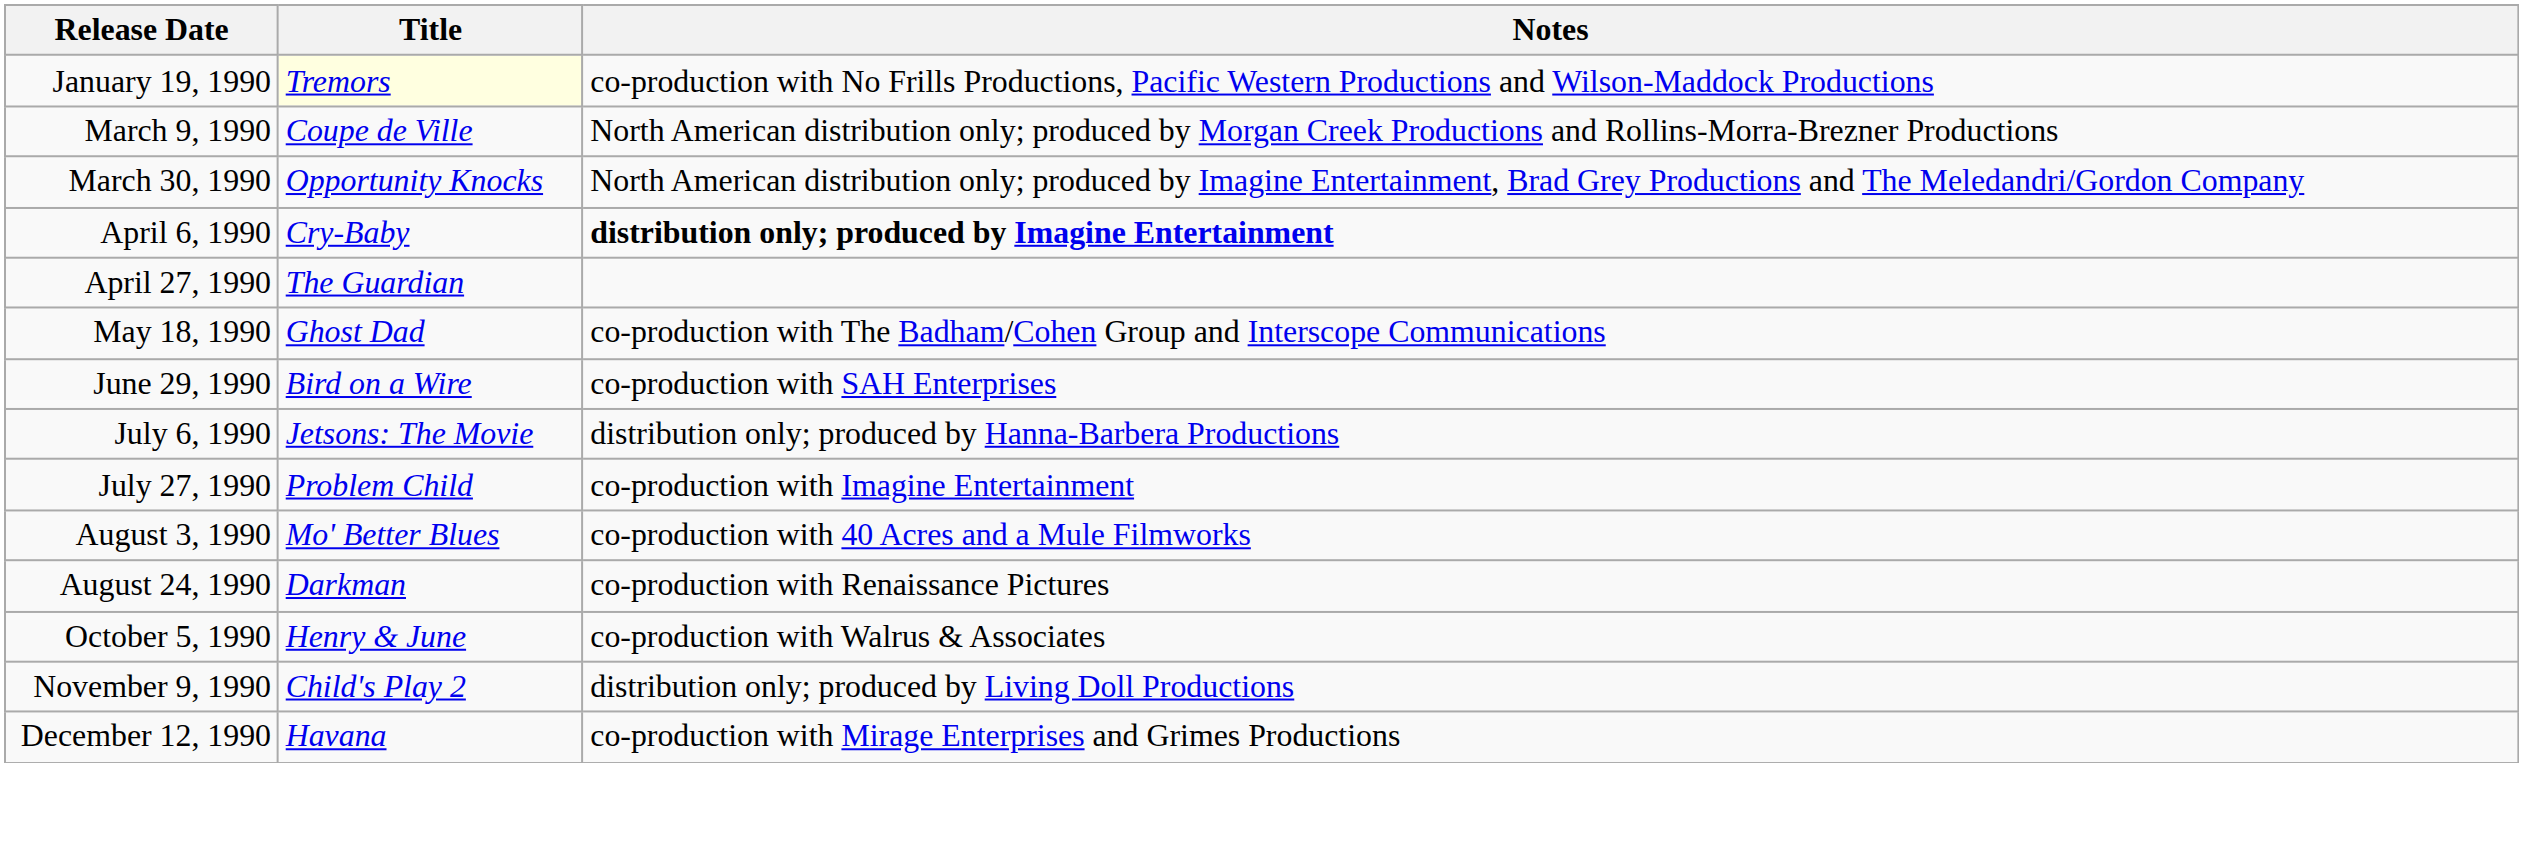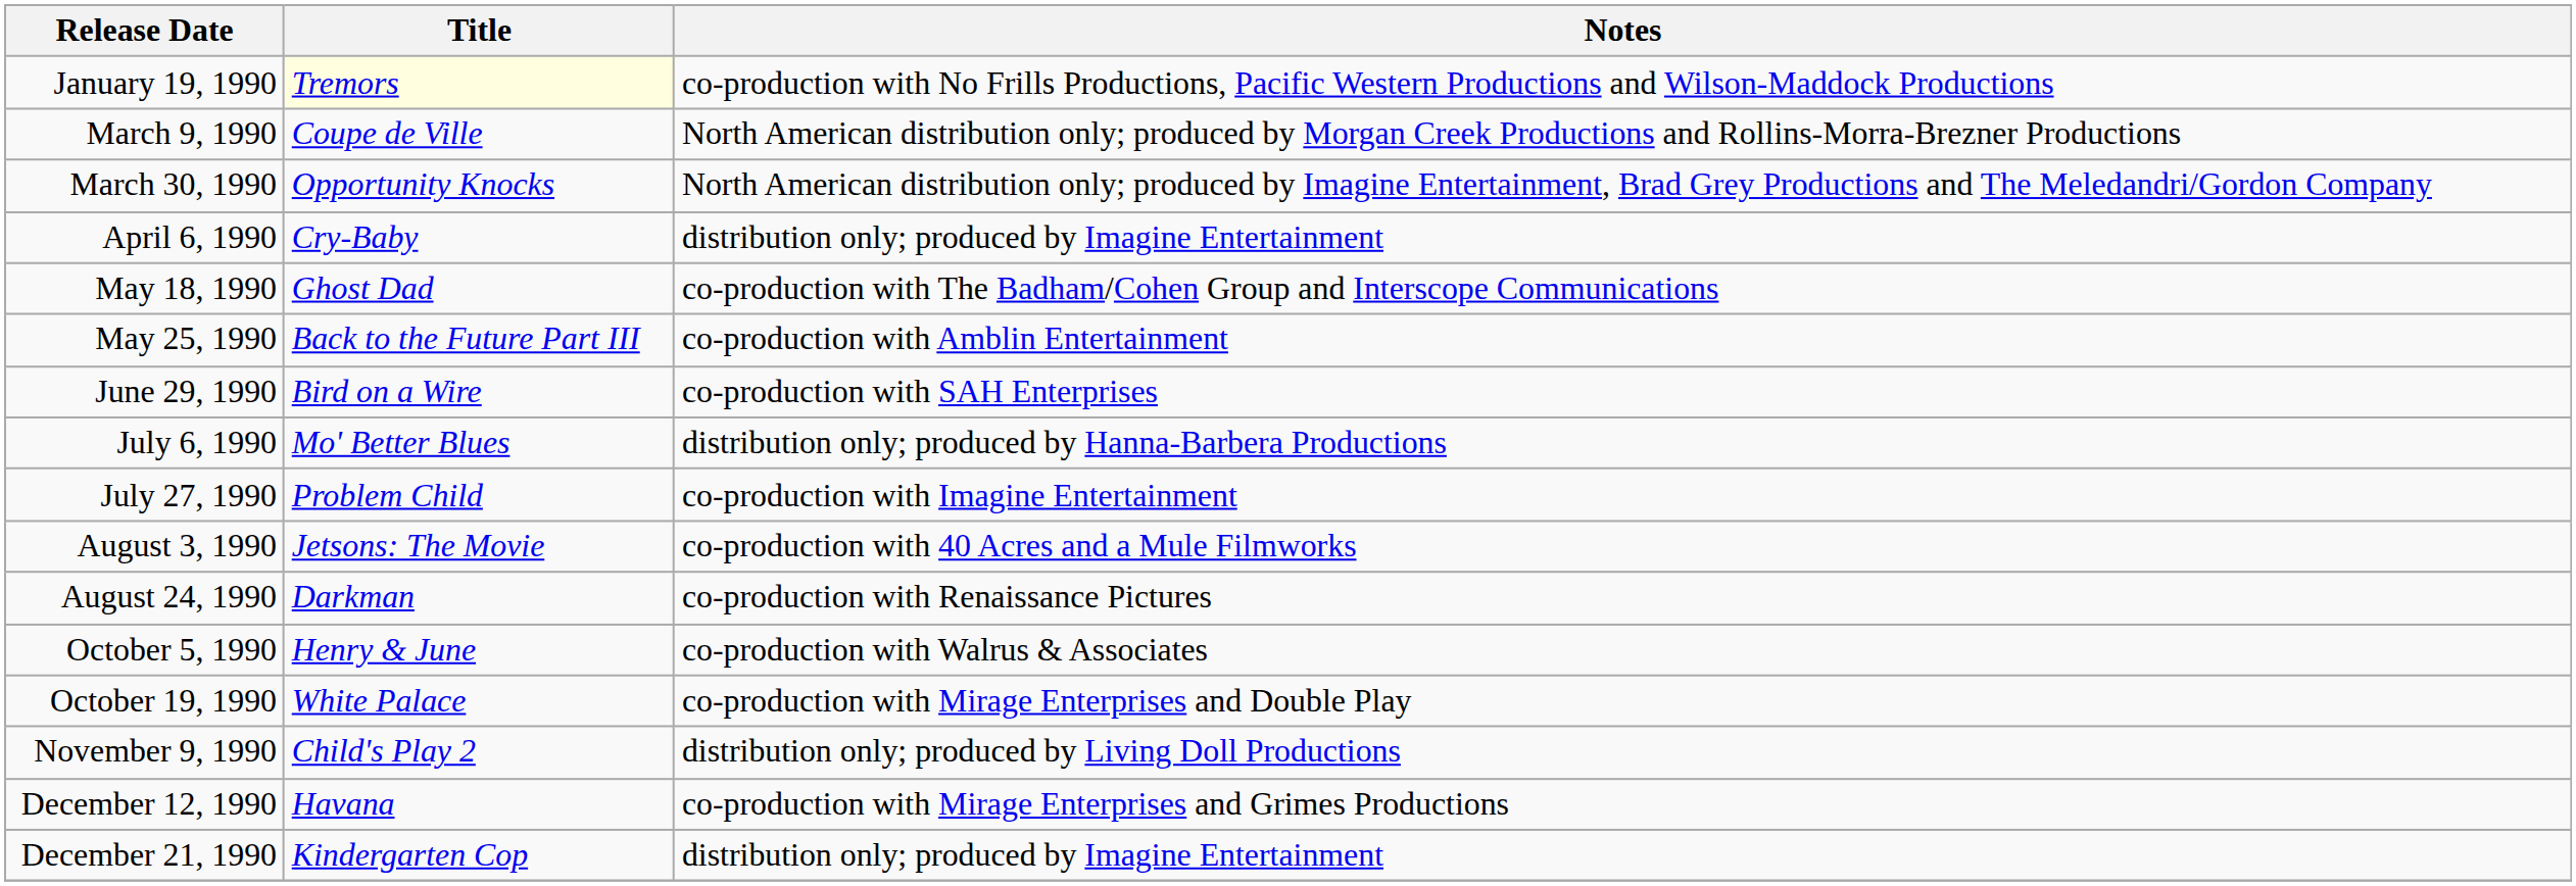April 6, 1990 | Notes: bold -> normal
- row: April 27, 1990 | The Guardian
+ row: May 25, 1990 | Back to the Future Part III | co-production with Amblin Entertainment
July 6, 1990 | Title: Jetsons: The Movie -> Mo' Better Blues
August 3, 1990 | Title: Mo' Better Blues -> Jetsons: The Movie
+ row: October 19, 1990 | White Palace | co-production with Mirage Enterprises and Double Play
+ row: December 21, 1990 | Kindergarten Cop | distribution only; produced by Imagine Entertainment
